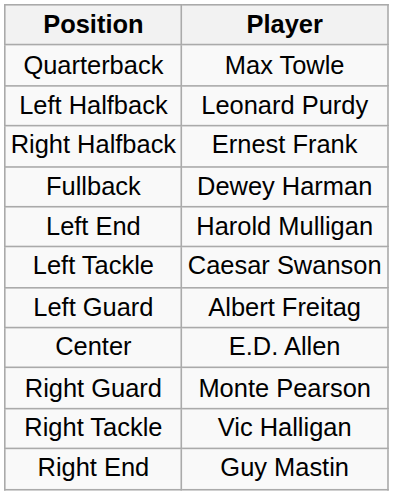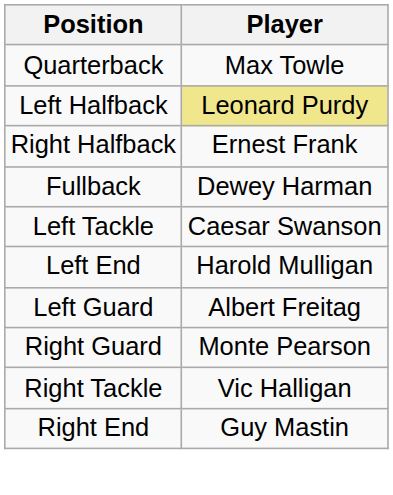Left Halfback | Player: no background -> khaki background
rows swapped: Left End <-> Left Tackle
- row: Center | E.D. Allen
